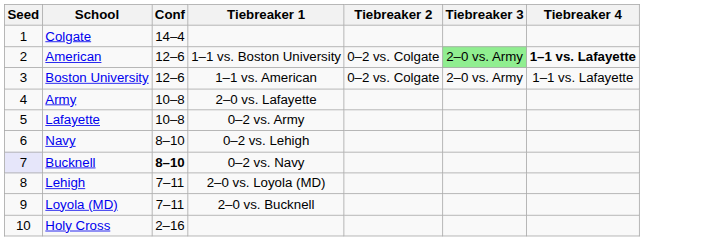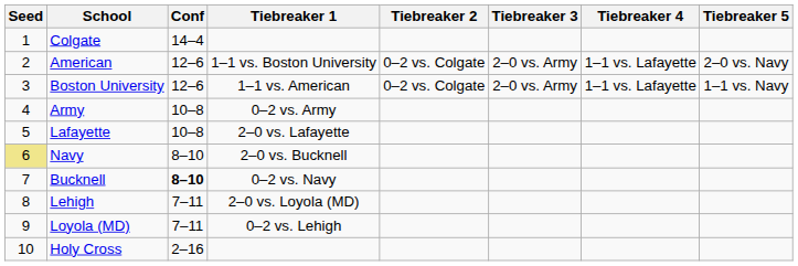+ column: Tiebreaker 5 | 2–0 vs. Navy | 1–1 vs. Navy
American | Tiebreaker 3: lightgreen background -> no background
American | Tiebreaker 4: bold -> normal
Army | Tiebreaker 1: 2–0 vs. Lafayette -> 0–2 vs. Army
Lafayette | Tiebreaker 1: 0–2 vs. Army -> 2–0 vs. Lafayette
Navy | Seed: no background -> khaki background
Navy | Tiebreaker 1: 0–2 vs. Lehigh -> 2–0 vs. Bucknell
Bucknell | Seed: lavender background -> no background
Loyola (MD) | Tiebreaker 1: 2–0 vs. Bucknell -> 0–2 vs. Lehigh
